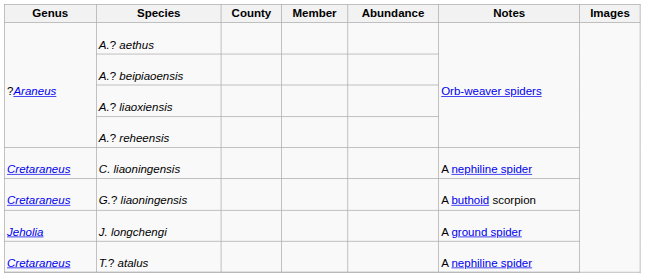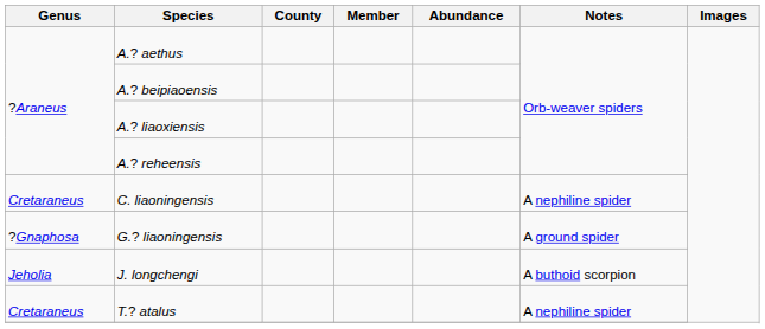G.? liaoningensis | Genus: Cretaraneus -> ?Gnaphosa
G.? liaoningensis | Notes: A buthoid scorpion -> A ground spider
J. longchengi | Notes: A ground spider -> A buthoid scorpion
